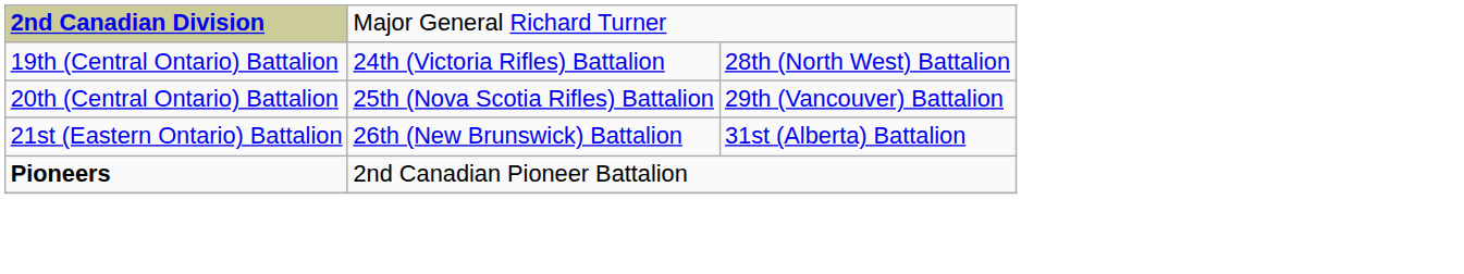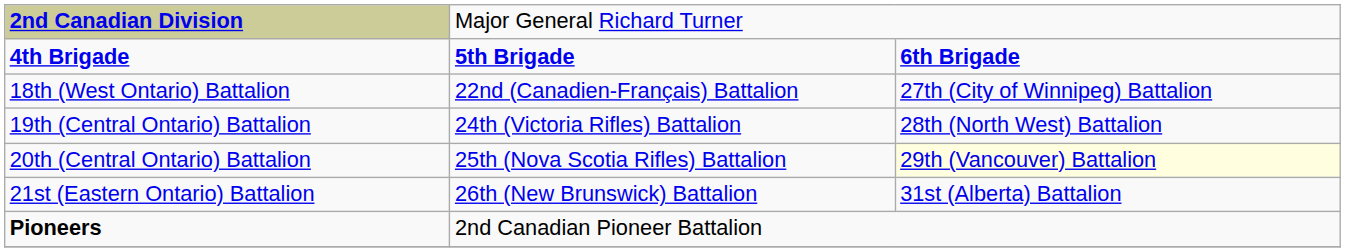+ row: 4th Brigade | 5th Brigade | 6th Brigade
+ row: 18th (West Ontario) Battalion | 22nd (Canadien-Français) Battalion | 27th (City of Winnipeg) Battalion
20th (Central Ontario) Battalion | column 3: no background -> lightyellow background
